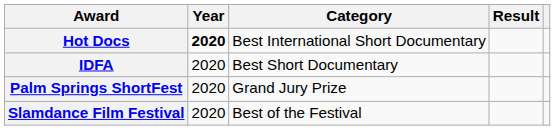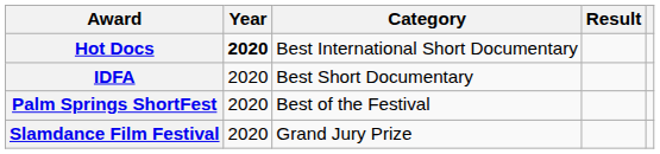Palm Springs ShortFest | Category: Grand Jury Prize -> Best of the Festival
Slamdance Film Festival | Category: Best of the Festival -> Grand Jury Prize
